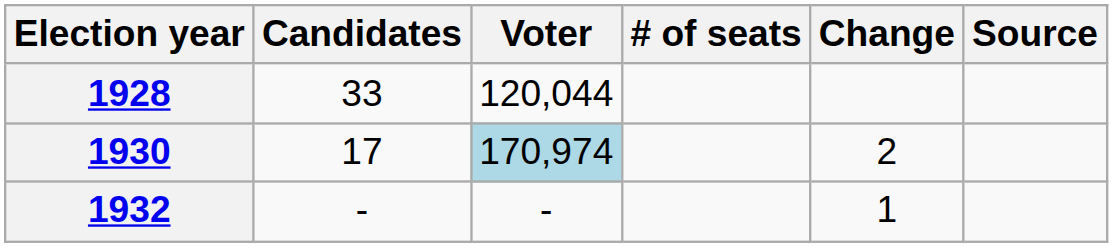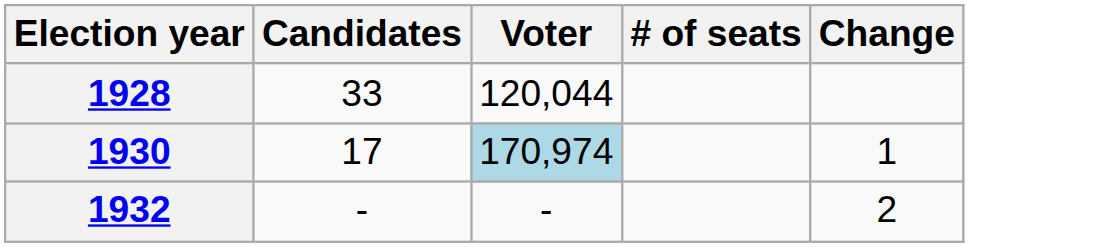- column: Source
1930 | Change: 2 -> 1
1932 | Change: 1 -> 2
